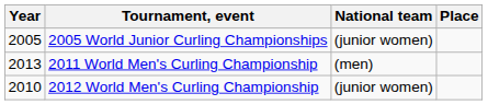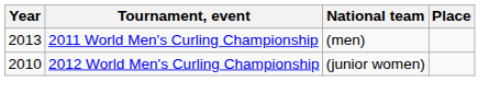- row: 2005 | 2005 World Junior Curling Championships | (junior women)
